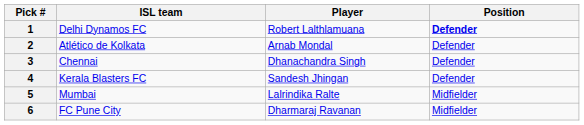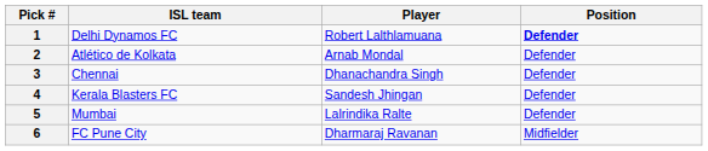5 | Position: Midfielder -> Defender
